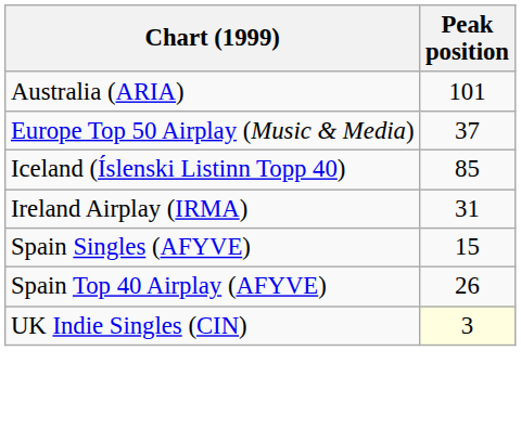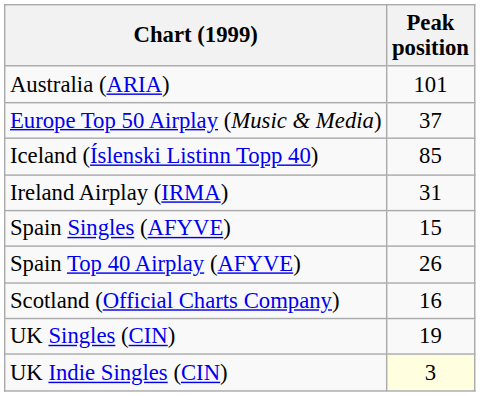+ row: Scotland (Official Charts Company) | 16
+ row: UK Singles (CIN) | 19
